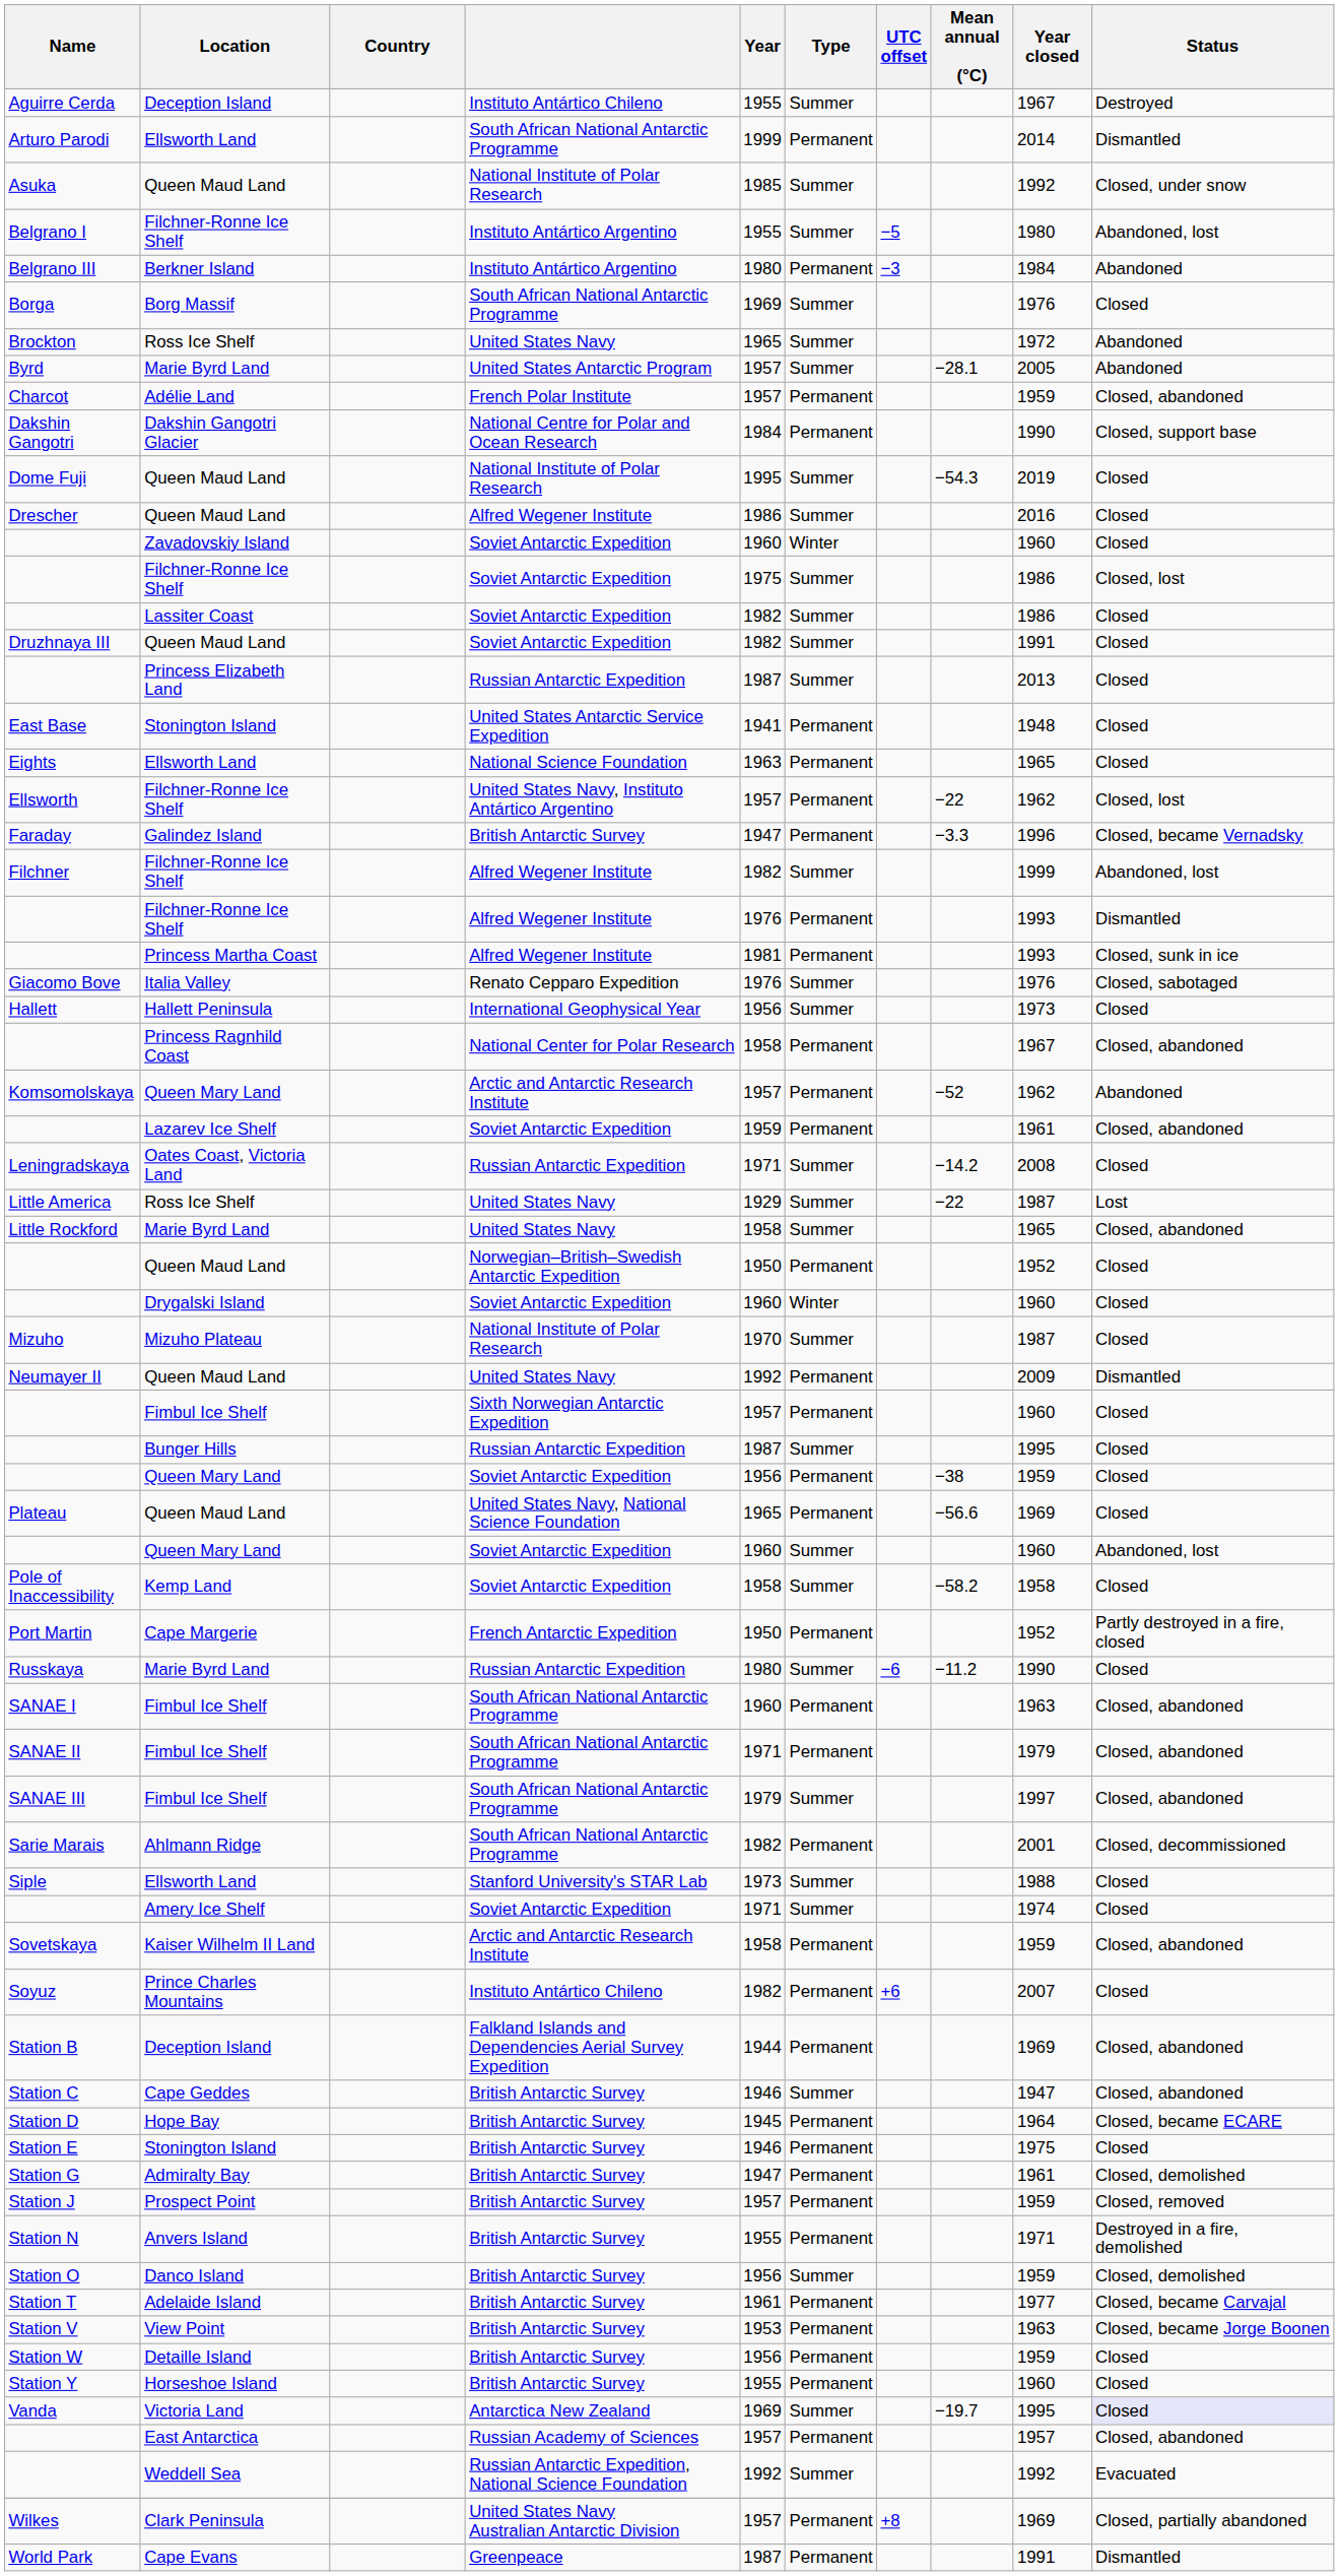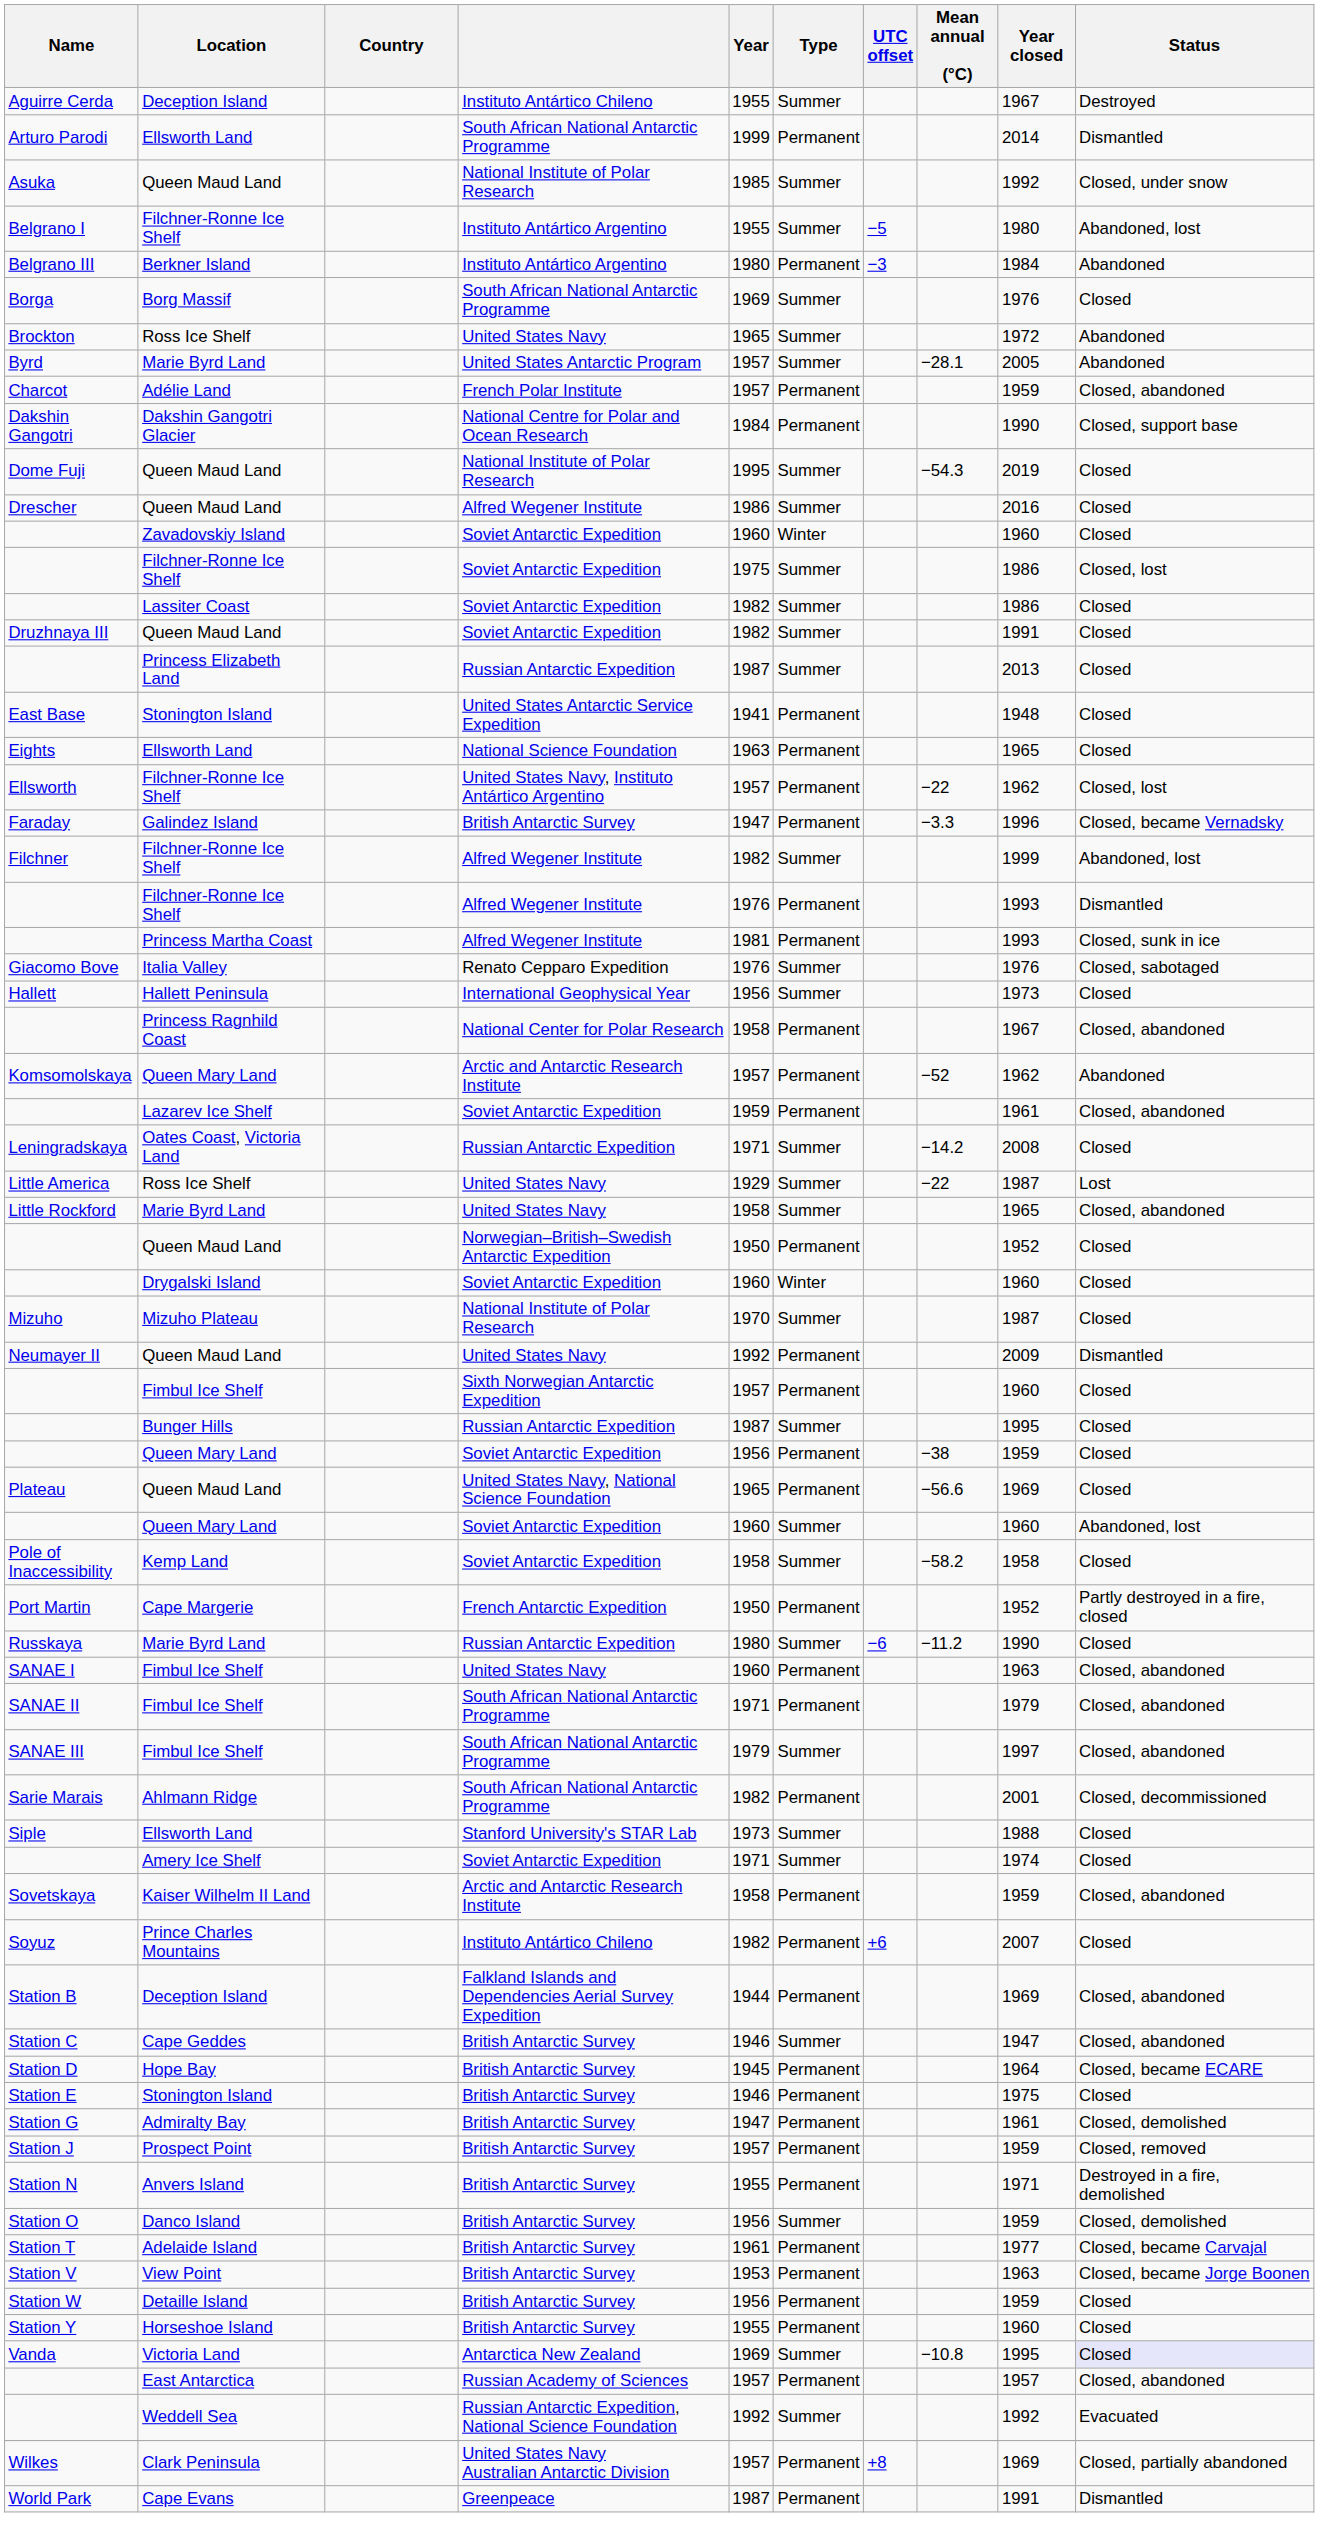SANAE I | column 4: South African National Antarctic Programme -> United States Navy
Vanda | Mean annual (°C): −19.7 -> −10.8
